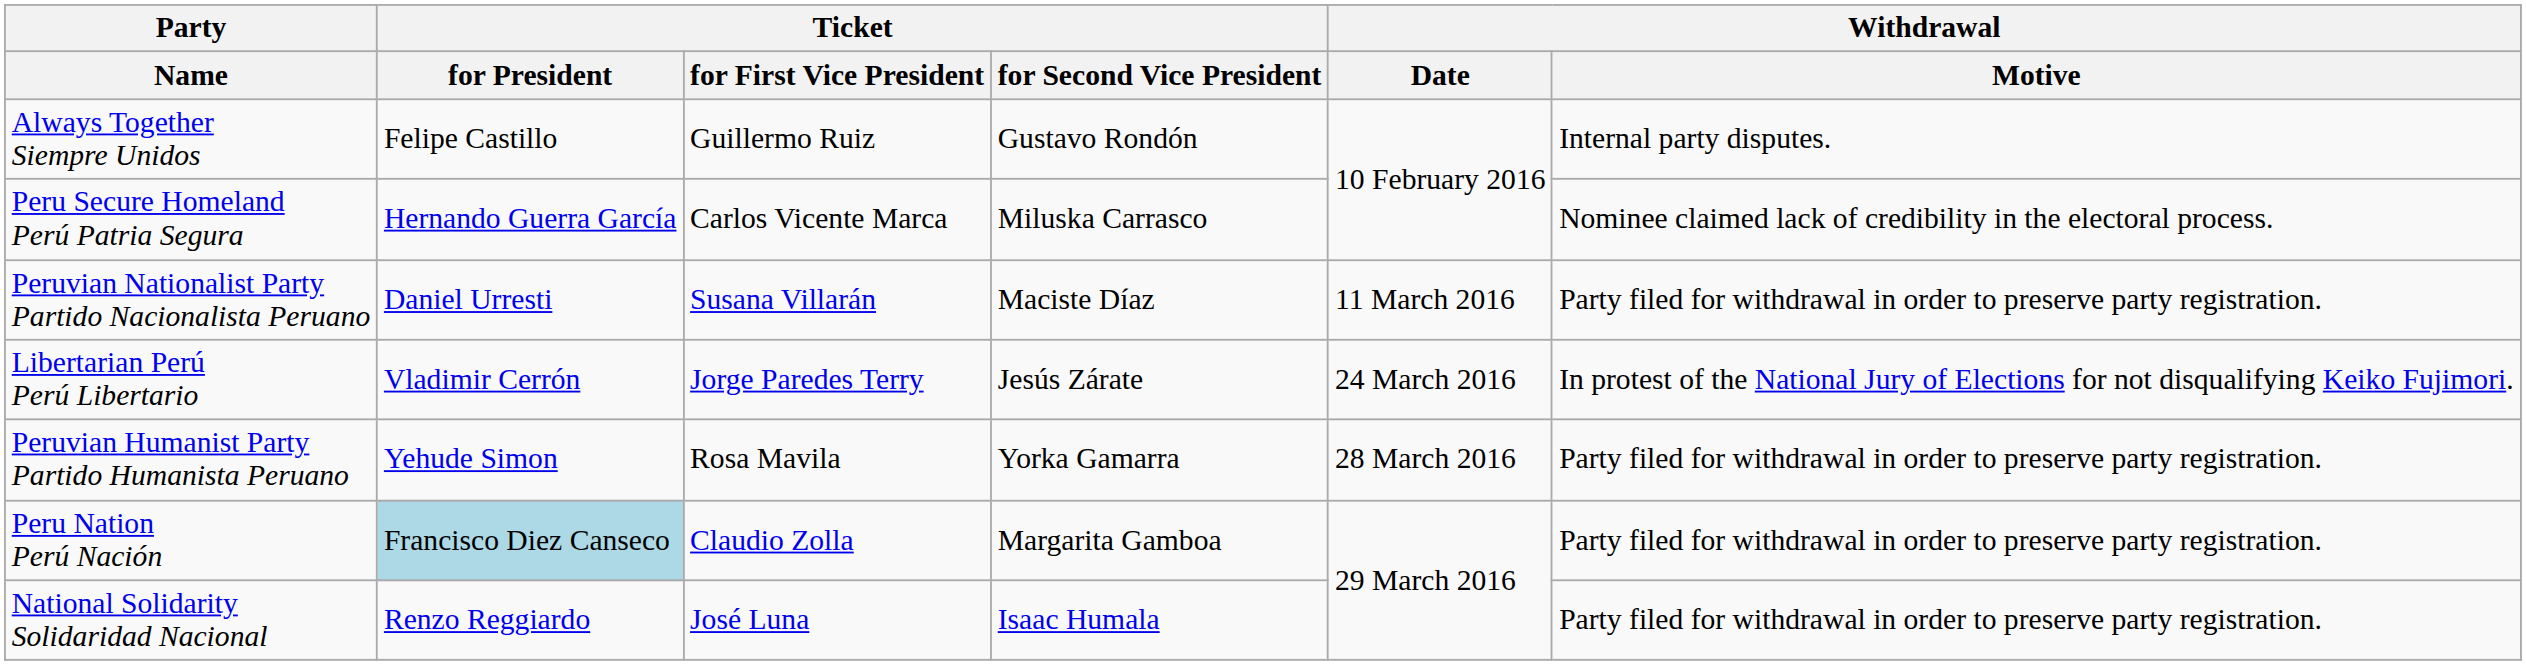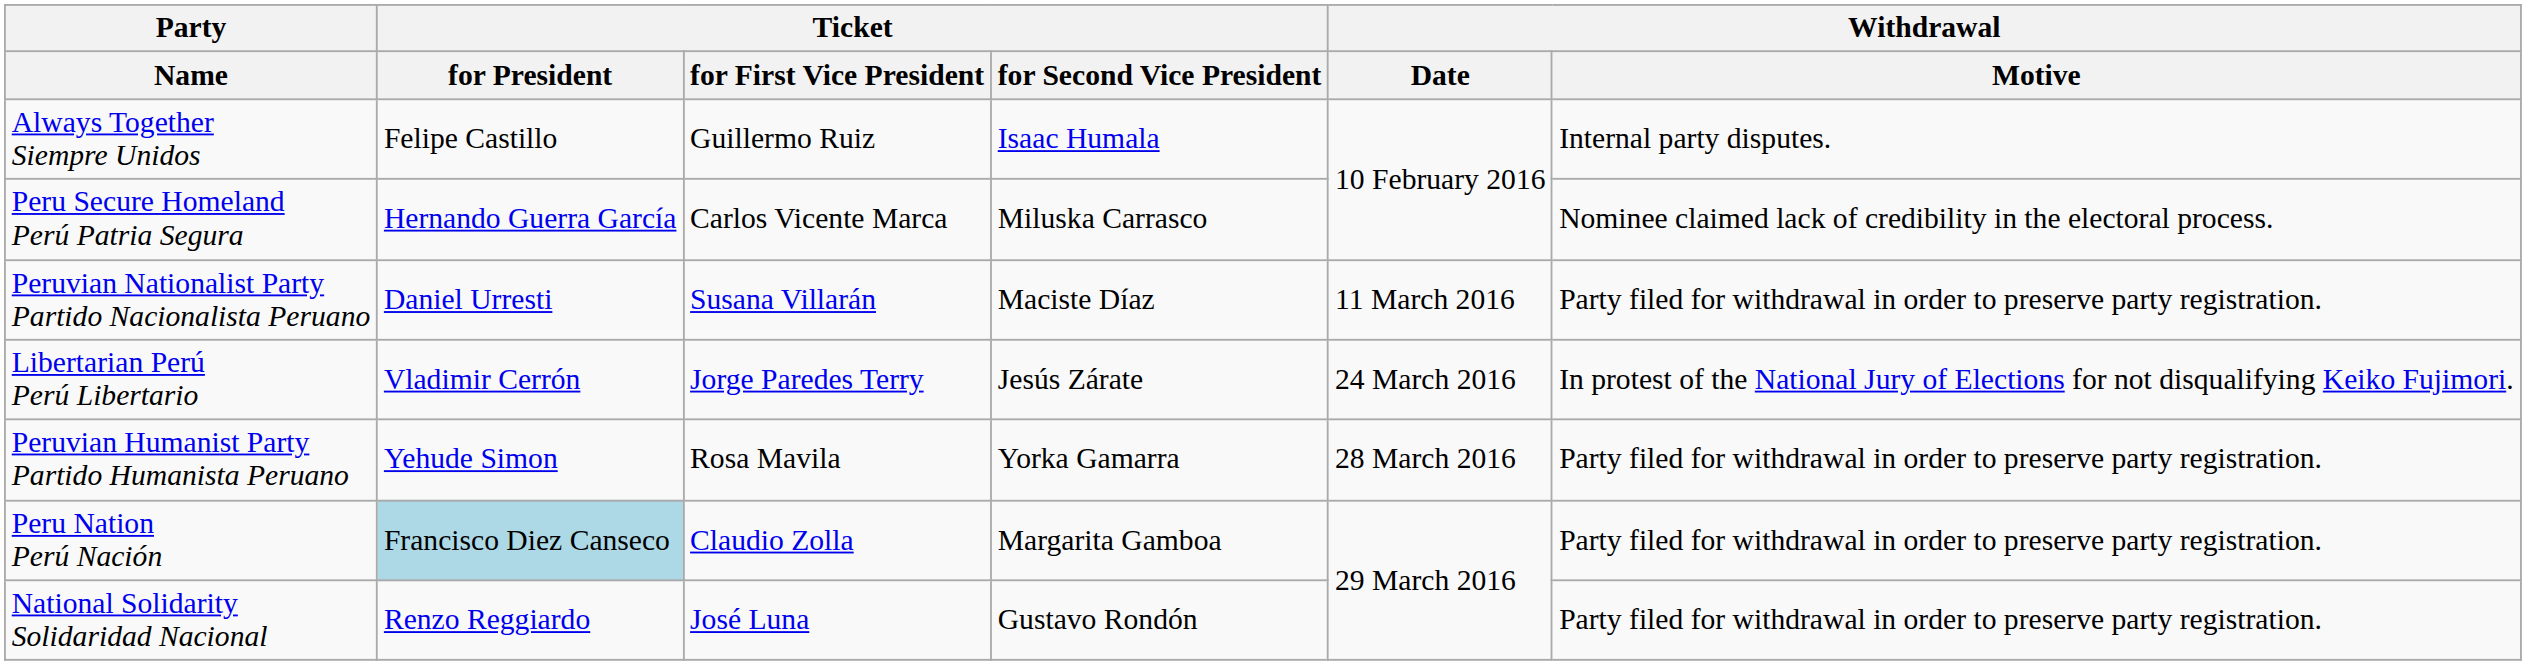Always Together Siempre Unidos | Ticket / for Second Vice President: Gustavo Rondón -> Isaac Humala
National Solidarity Solidaridad Nacional | Ticket / for Second Vice President: Isaac Humala -> Gustavo Rondón
